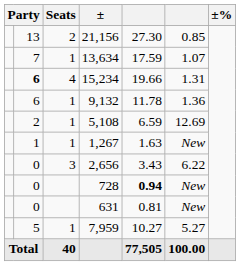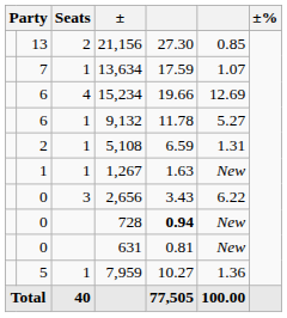15,234 | column 2: bold -> normal
15,234 | column 6: 1.31 -> 12.69
9,132 | column 6: 1.36 -> 5.27
5,108 | column 6: 12.69 -> 1.31
7,959 | column 6: 5.27 -> 1.36
